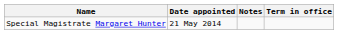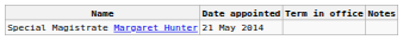columns swapped: Term in office <-> Notes
